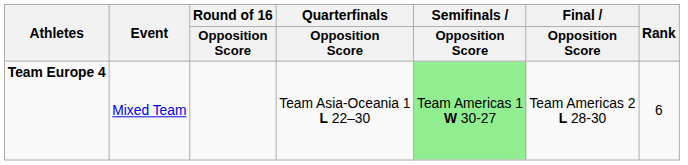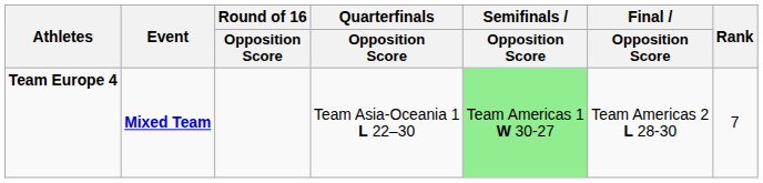Team Europe 4 | Event: normal -> bold
Team Europe 4 | Rank: 6 -> 7
